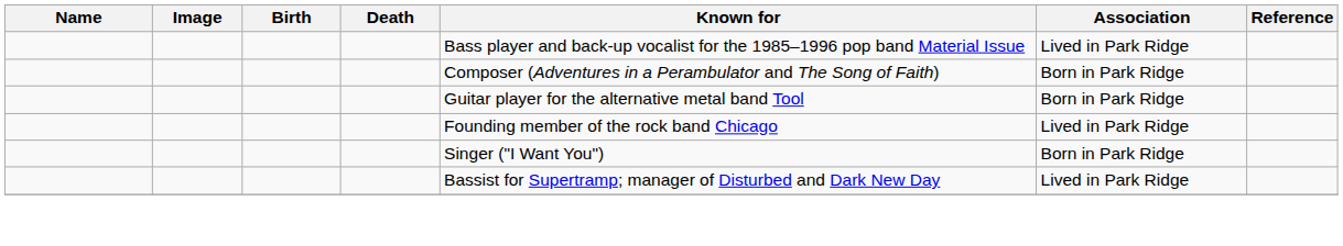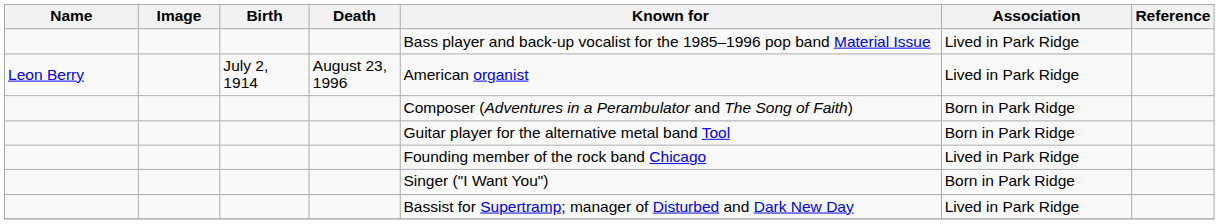+ row: Leon Berry | July 2, 1914 | August 23, 1996 | American organist | Lived in Park Ridge
